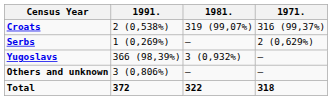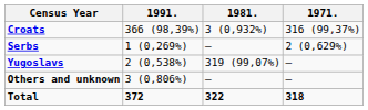Croats | 1991.: 2 (0,538%) -> 366 (98,39%)
Croats | 1981.: 319 (99,07%) -> 3 (0,932%)
Yugoslavs | 1991.: 366 (98,39%) -> 2 (0,538%)
Yugoslavs | 1981.: 3 (0,932%) -> 319 (99,07%)
